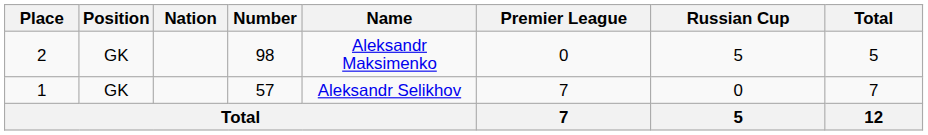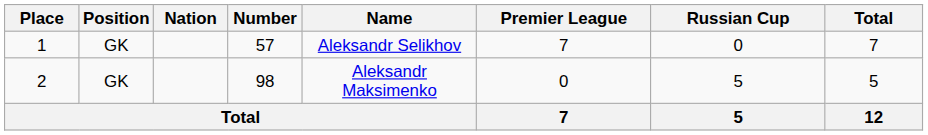rows swapped: 1 <-> 2
